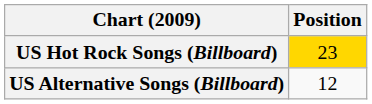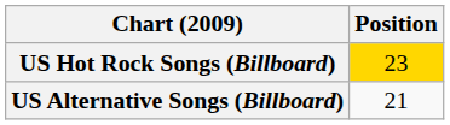US Alternative Songs (Billboard) | Position: 12 -> 21
